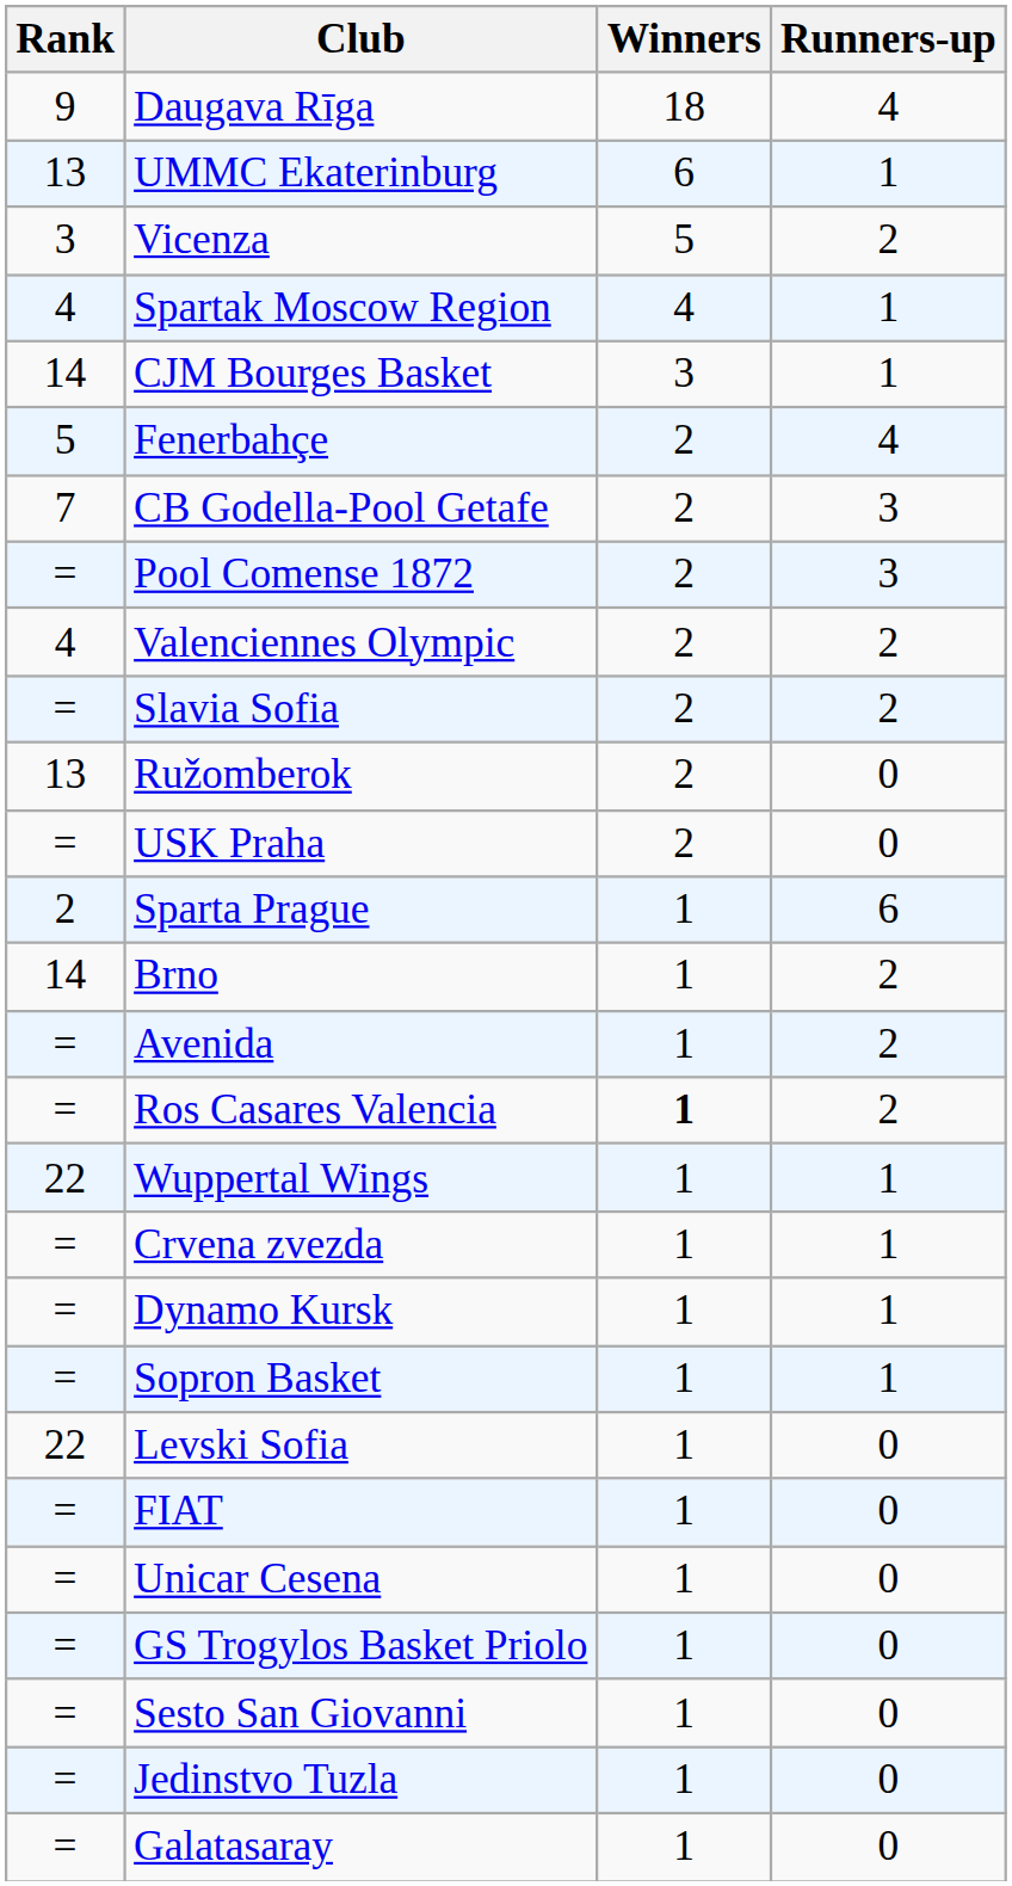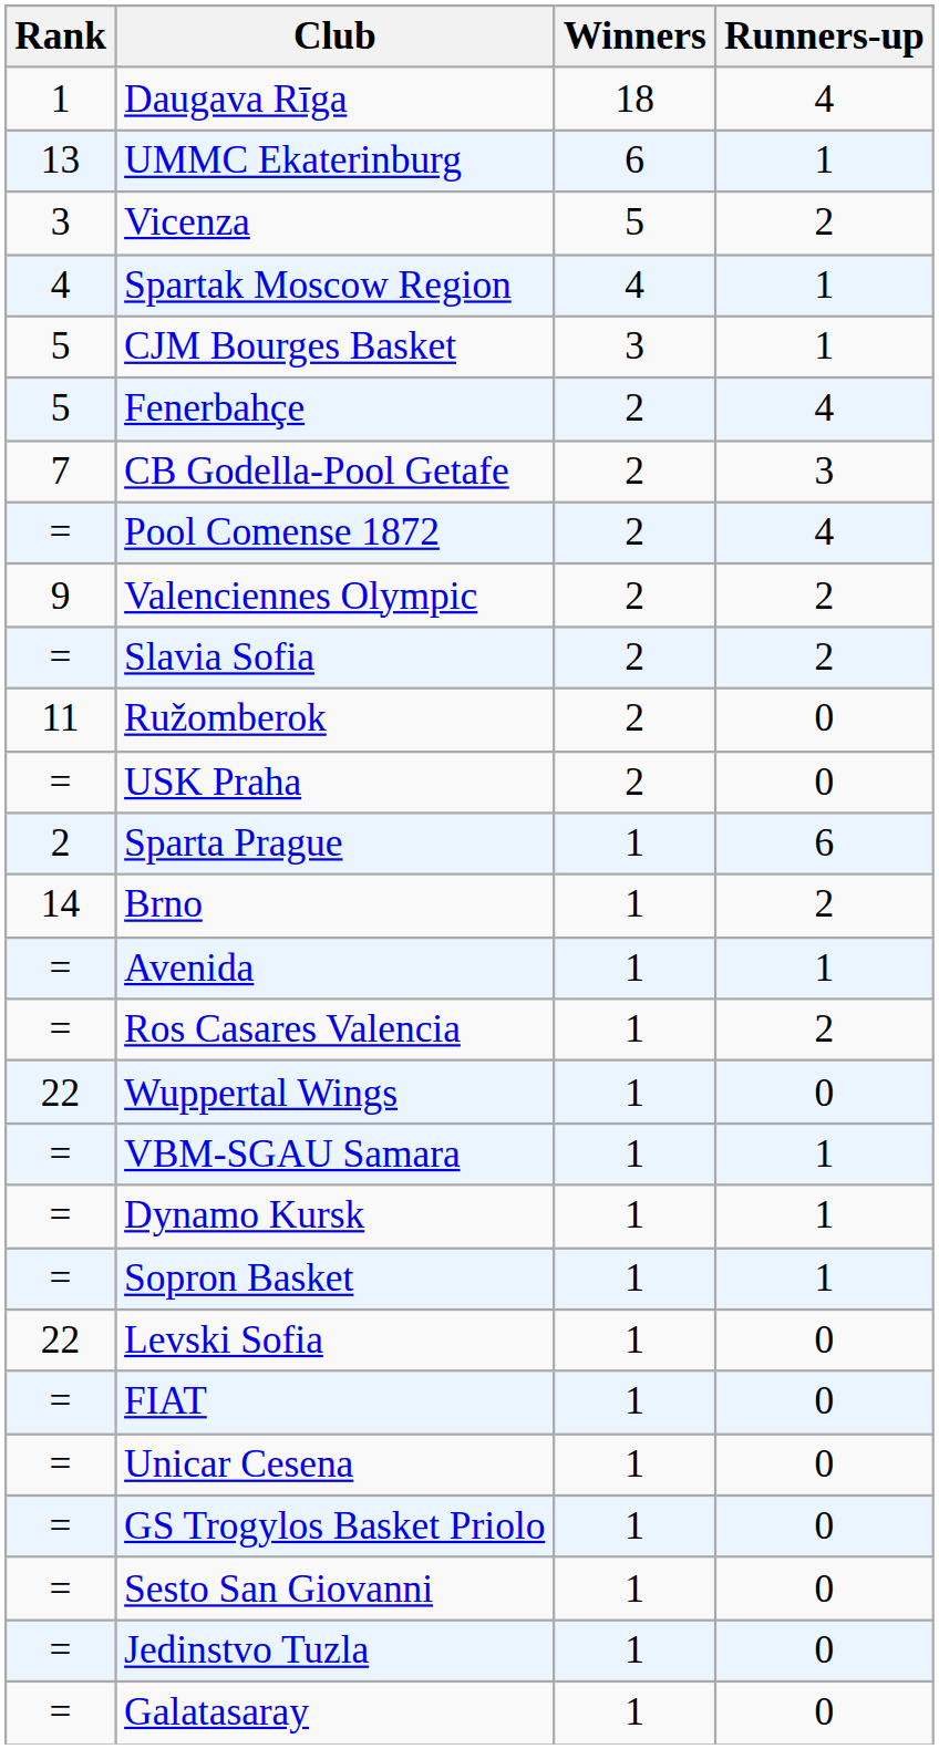Daugava Rīga | Rank: 9 -> 1
CJM Bourges Basket | Rank: 14 -> 5
Pool Comense 1872 | Runners-up: 3 -> 4
Valenciennes Olympic | Rank: 4 -> 9
Ružomberok | Rank: 13 -> 11
Avenida | Runners-up: 2 -> 1
Ros Casares Valencia | Winners: bold -> normal
Wuppertal Wings | Runners-up: 1 -> 0
- row: = | Crvena zvezda | 1 | 1
+ row: = | VBM-SGAU Samara | 1 | 1
